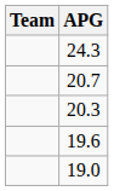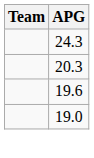- row: 20.7
